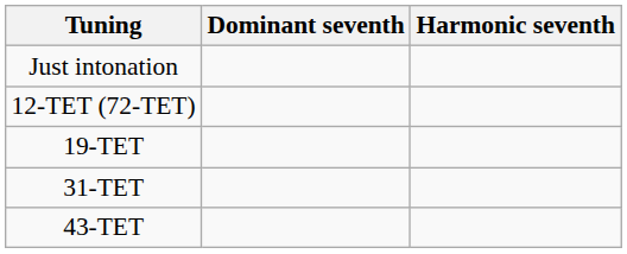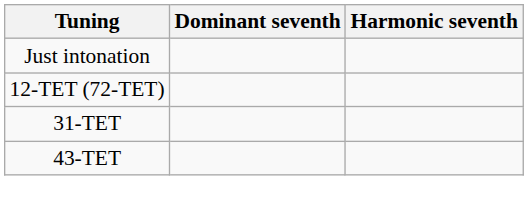- row: 19-TET
